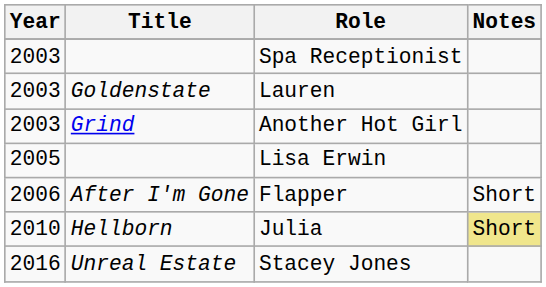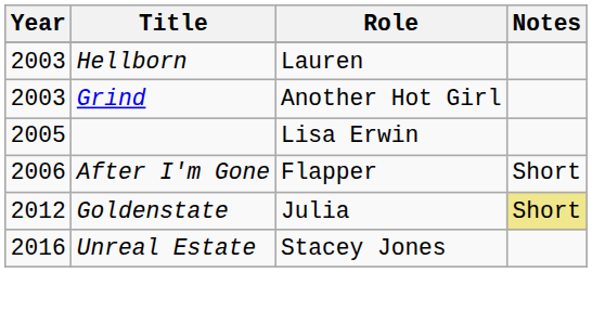- row: 2003 | Spa Receptionist
Lauren | Title: Goldenstate -> Hellborn
Julia | Year: 2010 -> 2012
Julia | Title: Hellborn -> Goldenstate
